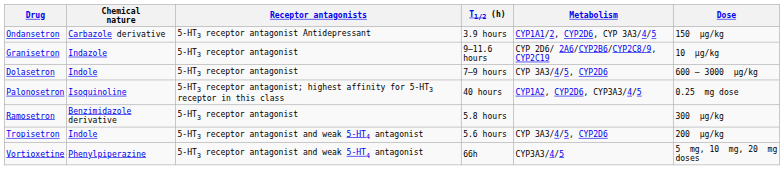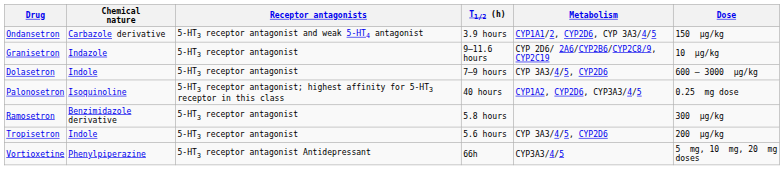Ondansetron | Receptor antagonists: 5-HT3 receptor antagonist Antidepressant -> 5-HT3 receptor antagonist and weak 5-HT4 antagonist
Tropisetron | Receptor antagonists: 5-HT3 receptor antagonist and weak 5-HT4 antagonist -> 5-HT3 receptor antagonist
Vortioxetine | Receptor antagonists: 5-HT3 receptor antagonist and weak 5-HT4 antagonist -> 5-HT3 receptor antagonist Antidepressant
